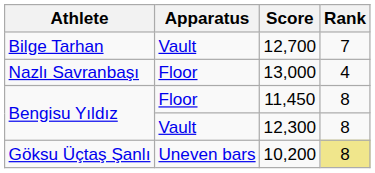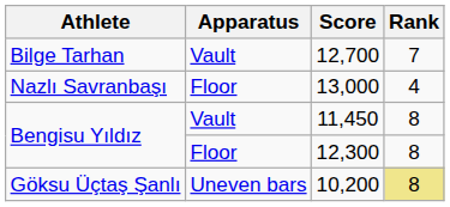11,450 | Apparatus: Floor -> Vault
12,300 | Apparatus: Vault -> Floor
